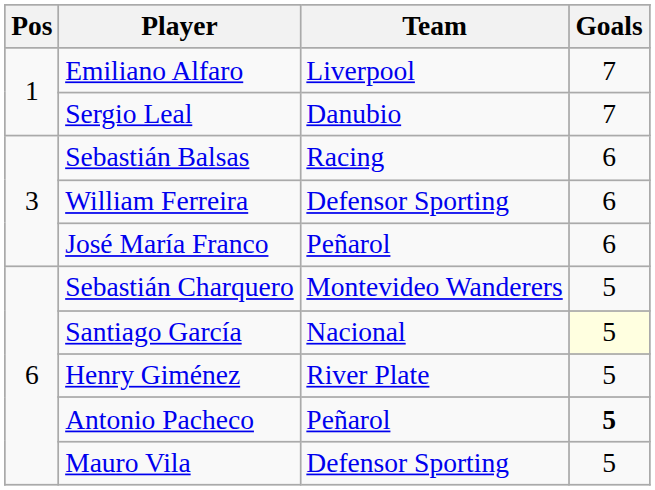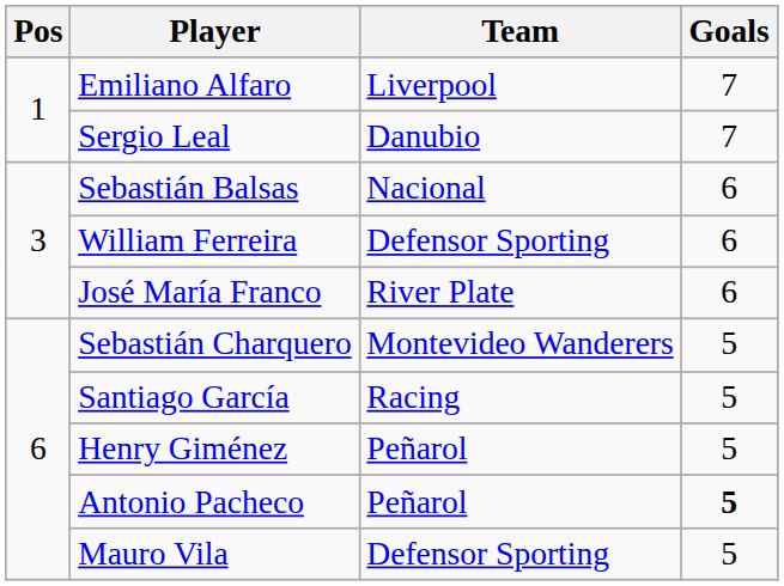Sebastián Balsas | Team: Racing -> Nacional
José María Franco | Team: Peñarol -> River Plate
Santiago García | Team: Nacional -> Racing
Santiago García | Goals: lightyellow background -> no background
Henry Giménez | Team: River Plate -> Peñarol
